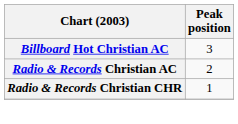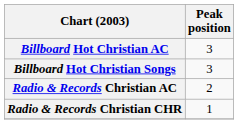+ row: Billboard Hot Christian Songs | 3
